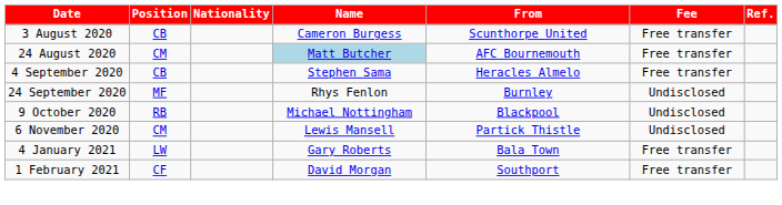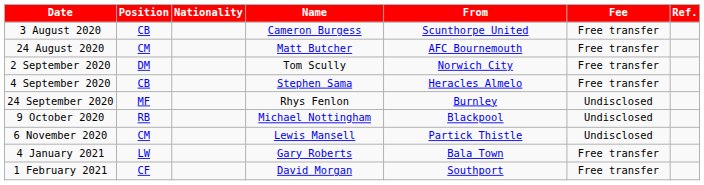24 August 2020 | Name: lightblue background -> no background
+ row: 2 September 2020 | DM | Tom Scully | Norwich City | Free transfer
